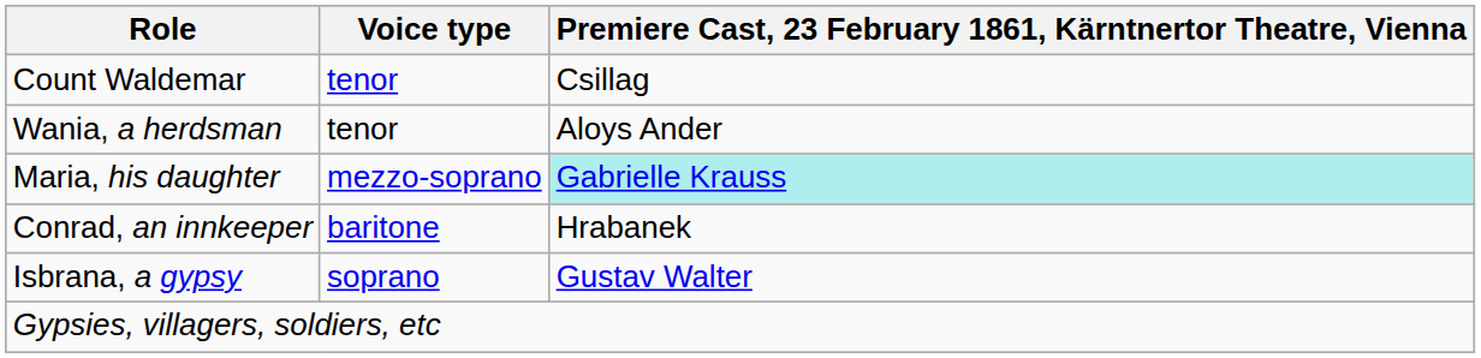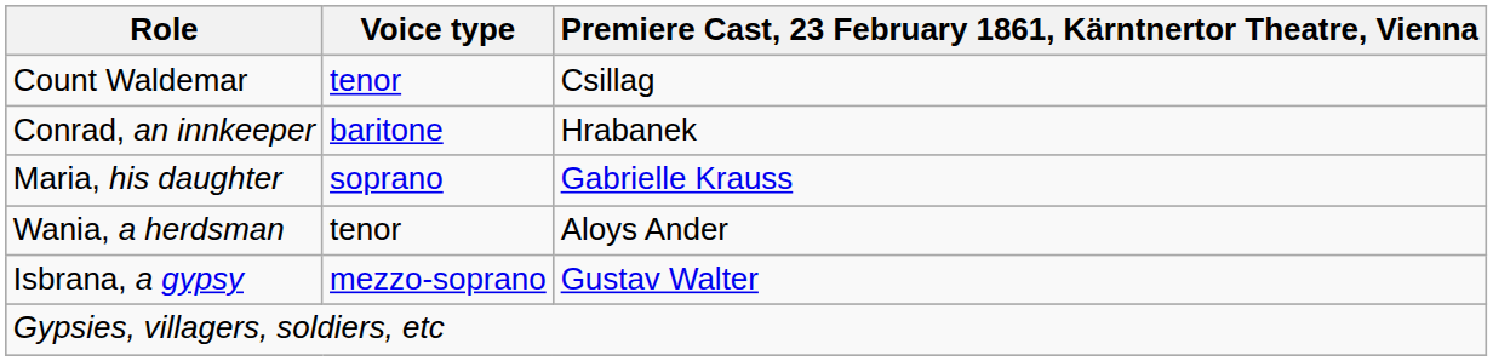rows swapped: Conrad, an innkeeper <-> Wania, a herdsman
Maria, his daughter | Voice type: mezzo-soprano -> soprano
Maria, his daughter | Premiere Cast, 23 February 1861, Kärntnertor Theatre, Vienna: paleturquoise background -> no background
Isbrana, a gypsy | Voice type: soprano -> mezzo-soprano
